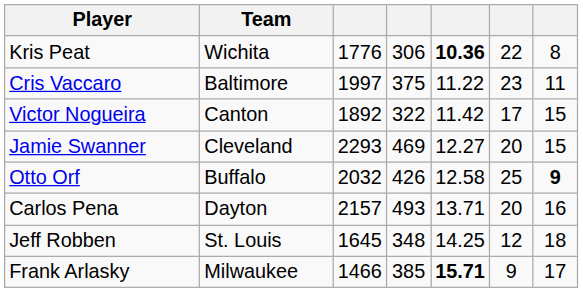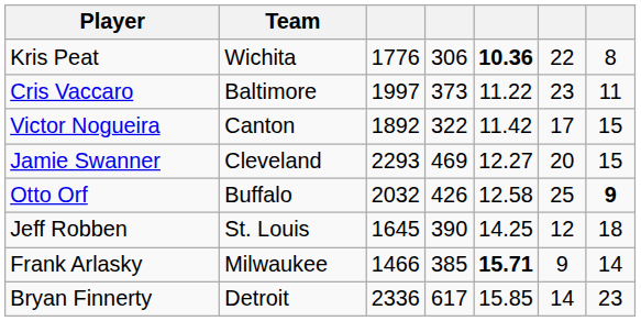Cris Vaccaro | column 4: 375 -> 373
- row: Carlos Pena | Dayton | 2157 | 493 | 13.71 | 20 | 16
Jeff Robben | column 4: 348 -> 390
Frank Arlasky | column 7: 17 -> 14
+ row: Bryan Finnerty | Detroit | 2336 | 617 | 15.85 | 14 | 23
